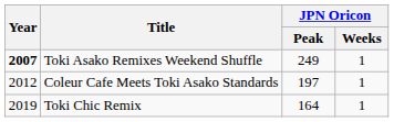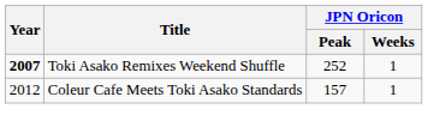Toki Asako Remixes Weekend Shuffle | JPN Oricon / Peak: 249 -> 252
Coleur Cafe Meets Toki Asako Standards | JPN Oricon / Peak: 197 -> 157
- row: 2019 | Toki Chic Remix | 164 | 1
